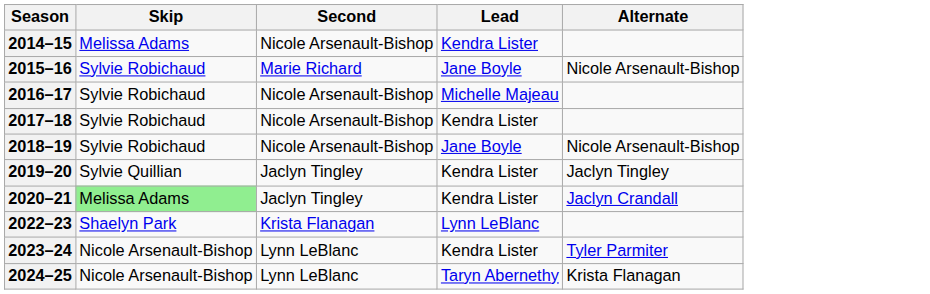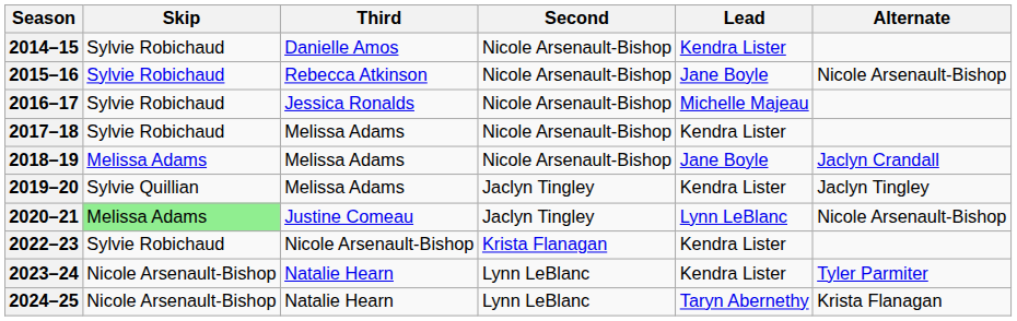+ column: Third | Danielle Amos | Rebecca Atkinson | Jessica Ronalds | Melissa Adams | Melissa Adams | Melissa Adams | Justine Comeau | Nicole Arsenault-Bishop | Natalie Hearn | Natalie Hearn
2014–15 | Skip: Melissa Adams -> Sylvie Robichaud
2015–16 | Second: Marie Richard -> Nicole Arsenault-Bishop
2018–19 | Skip: Sylvie Robichaud -> Melissa Adams
2018–19 | Alternate: Nicole Arsenault-Bishop -> Jaclyn Crandall
2020–21 | Lead: Kendra Lister -> Lynn LeBlanc
2020–21 | Alternate: Jaclyn Crandall -> Nicole Arsenault-Bishop
2022–23 | Skip: Shaelyn Park -> Sylvie Robichaud
2022–23 | Lead: Lynn LeBlanc -> Kendra Lister
